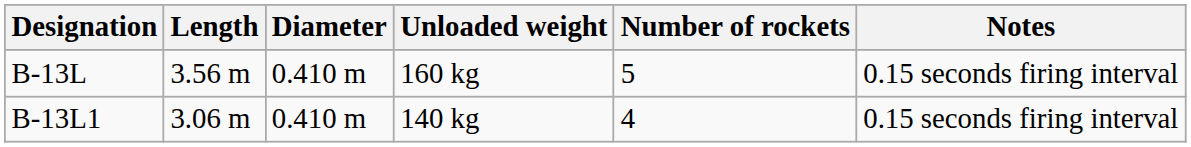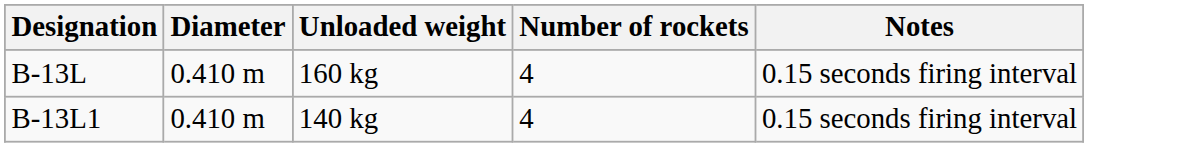- column: Length | 3.56 m | 3.06 m
B-13L | Number of rockets: 5 -> 4
